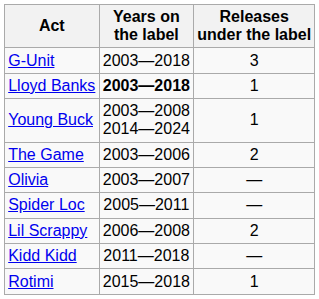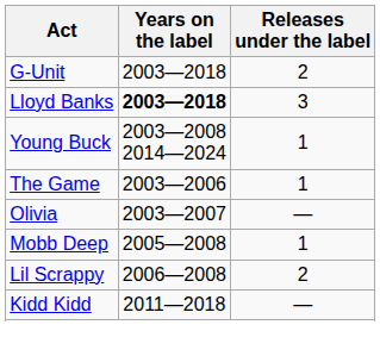G-Unit | Releases under the label: 3 -> 2
Lloyd Banks | Releases under the label: 1 -> 3
The Game | Releases under the label: 2 -> 1
- row: Spider Loc | 2005—2011 | —
+ row: Mobb Deep | 2005—2008 | 1
- row: Rotimi | 2015—2018 | 1
